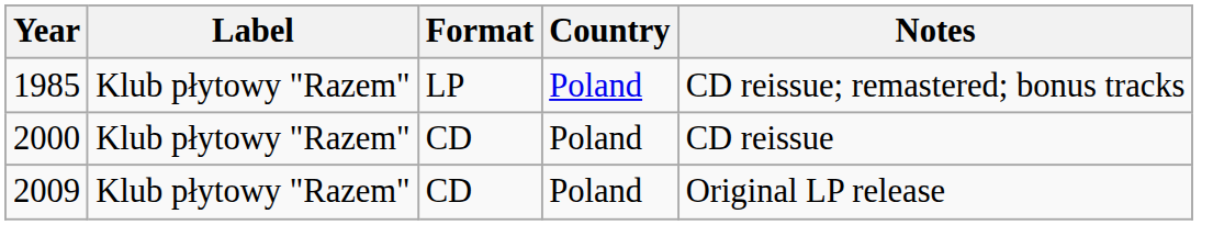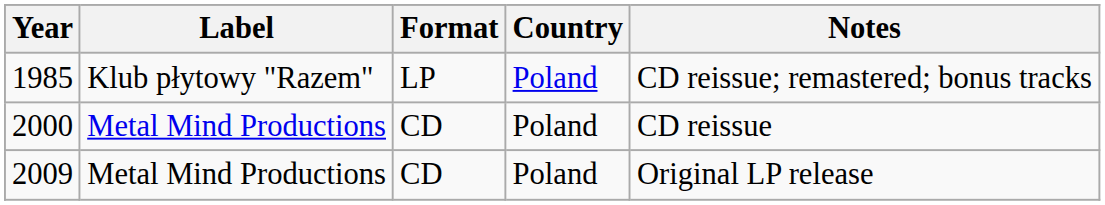2000 | Label: Klub płytowy "Razem" -> Metal Mind Productions
2009 | Label: Klub płytowy "Razem" -> Metal Mind Productions
